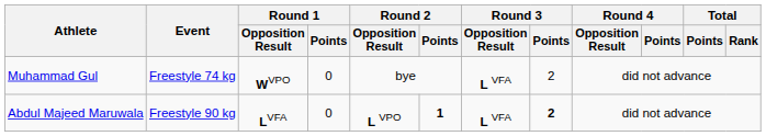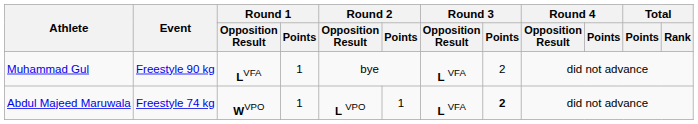Muhammad Gul | Event: Freestyle 74 kg -> Freestyle 90 kg
Muhammad Gul | Round 1 / Opposition Result: WVPO -> LVFA
Muhammad Gul | Round 1 / Points: 0 -> 1
Abdul Majeed Maruwala | Event: Freestyle 90 kg -> Freestyle 74 kg
Abdul Majeed Maruwala | Round 1 / Opposition Result: LVFA -> WVPO
Abdul Majeed Maruwala | Round 1 / Points: 0 -> 1
Abdul Majeed Maruwala | Round 2 / Points: bold -> normal
